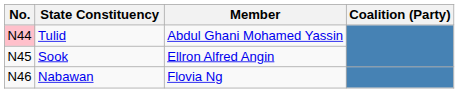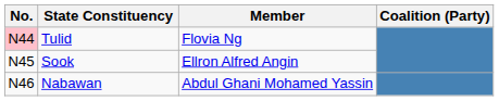Tulid | Member: Abdul Ghani Mohamed Yassin -> Flovia Ng
Nabawan | Member: Flovia Ng -> Abdul Ghani Mohamed Yassin
